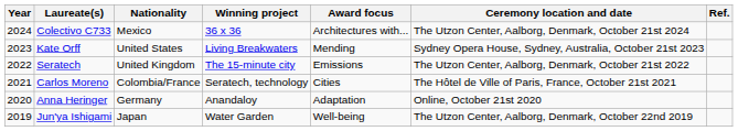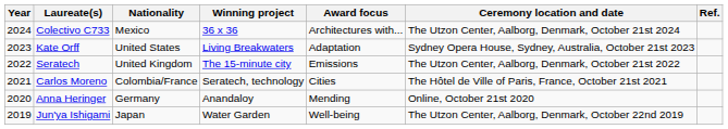Kate Orff | Award focus: Mending -> Adaptation
Anna Heringer | Award focus: Adaptation -> Mending
